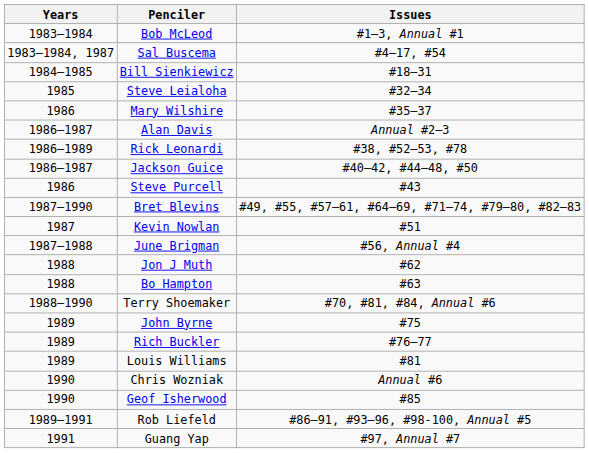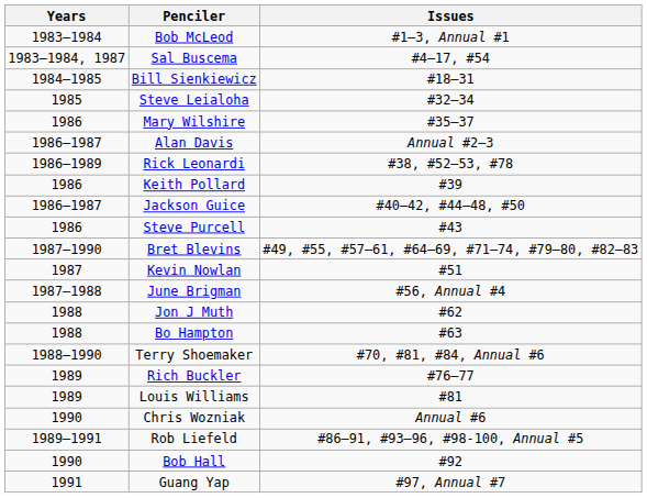+ row: 1986 | Keith Pollard | #39
- row: 1989 | John Byrne | #75
- row: 1990 | Geof Isherwood | #85
+ row: 1990 | Bob Hall | #92
